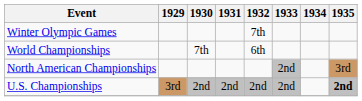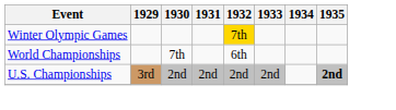Winter Olympic Games | 1932: no background -> gold background
- row: North American Championships | 2nd | 3rd
